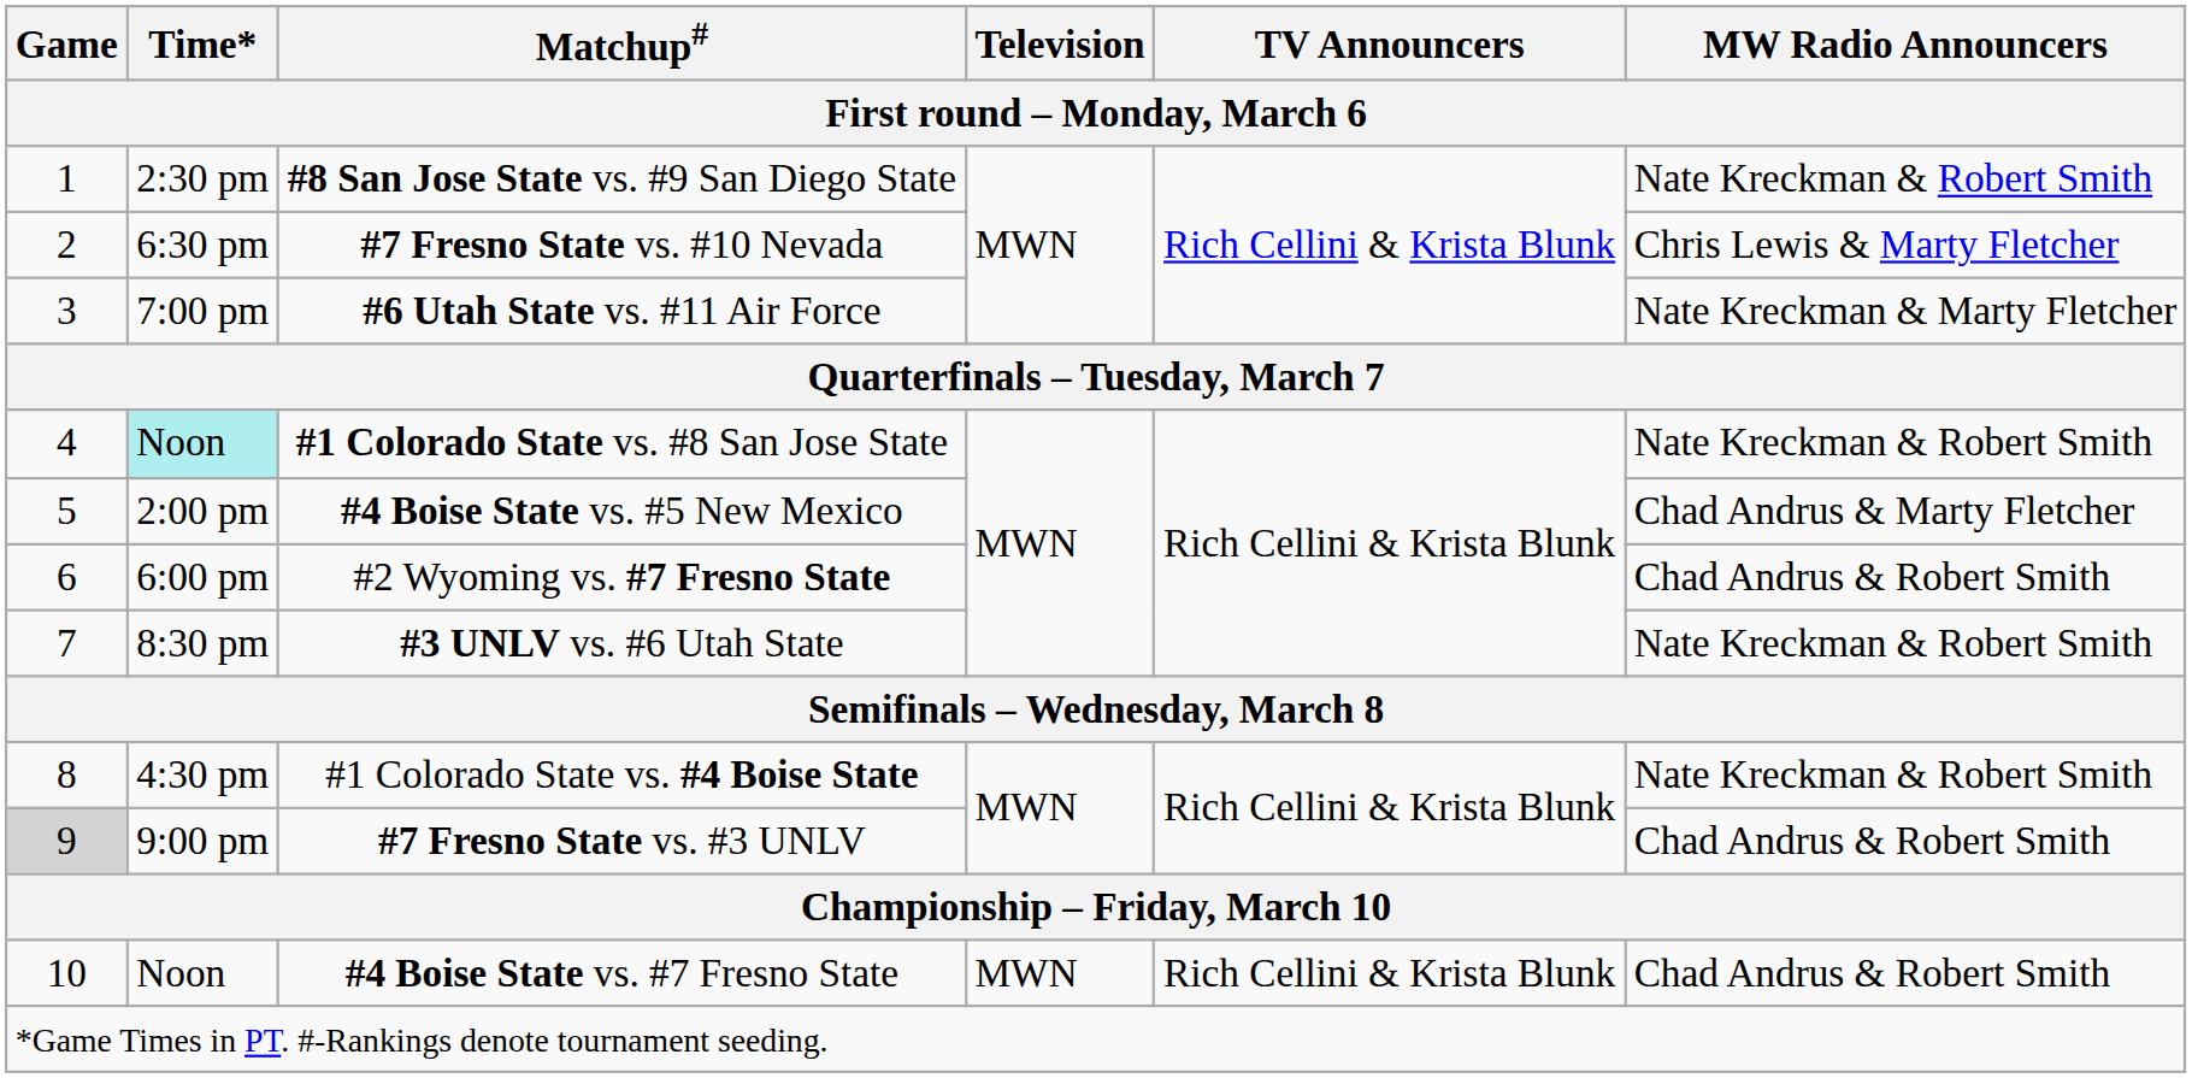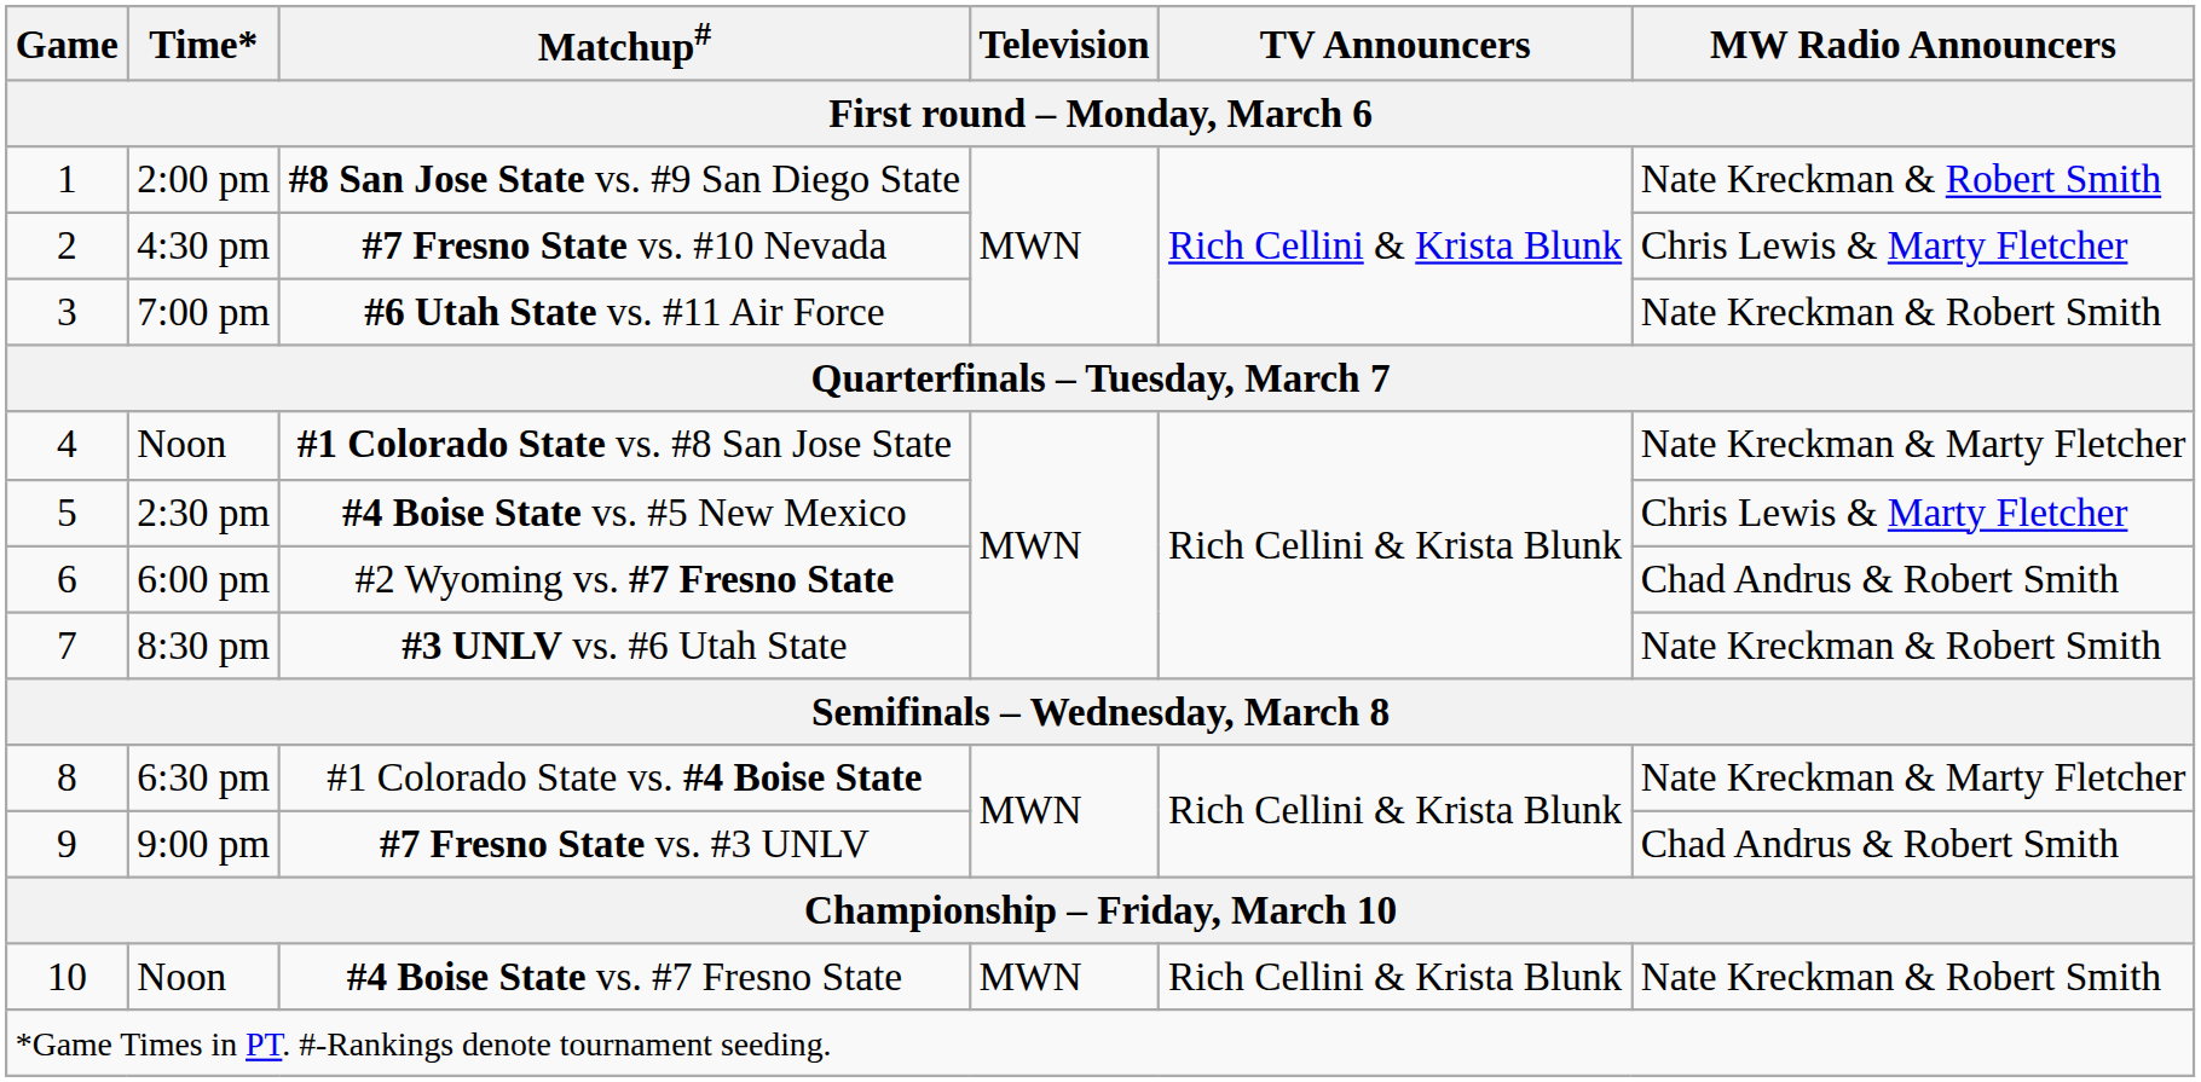#8 San Jose State vs. #9 San Diego State | Time*: 2:30 pm -> 2:00 pm
#7 Fresno State vs. #10 Nevada | Time*: 6:30 pm -> 4:30 pm
#6 Utah State vs. #11 Air Force | MW Radio Announcers: Nate Kreckman & Marty Fletcher -> Nate Kreckman & Robert Smith
#1 Colorado State vs. #8 San Jose State | Time*: paleturquoise background -> no background
#1 Colorado State vs. #8 San Jose State | MW Radio Announcers: Nate Kreckman & Robert Smith -> Nate Kreckman & Marty Fletcher
#4 Boise State vs. #5 New Mexico | Time*: 2:00 pm -> 2:30 pm
#4 Boise State vs. #5 New Mexico | MW Radio Announcers: Chad Andrus & Marty Fletcher -> Chris Lewis & Marty Fletcher
#1 Colorado State vs. #4 Boise State | Time*: 4:30 pm -> 6:30 pm
#1 Colorado State vs. #4 Boise State | MW Radio Announcers: Nate Kreckman & Robert Smith -> Nate Kreckman & Marty Fletcher
#7 Fresno State vs. #3 UNLV | Game: lightgrey background -> no background
#4 Boise State vs. #7 Fresno State | MW Radio Announcers: Chad Andrus & Robert Smith -> Nate Kreckman & Robert Smith
